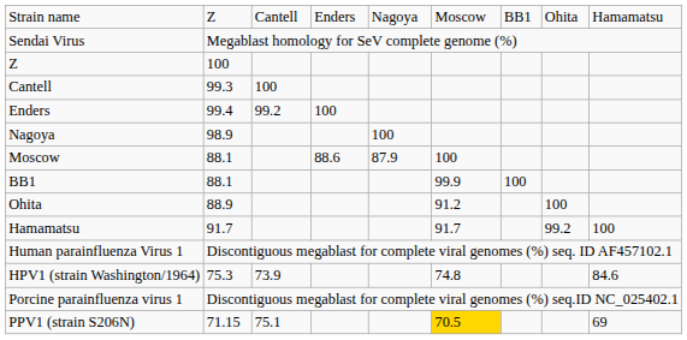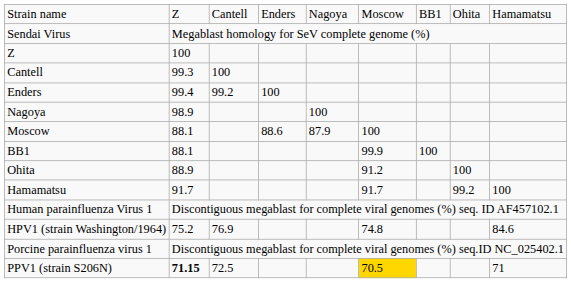HPV1 (strain Washington/1964) | column 2: 75.3 -> 75.2
HPV1 (strain Washington/1964) | column 3: 73.9 -> 76.9
PPV1 (strain S206N) | column 2: normal -> bold
PPV1 (strain S206N) | column 3: 75.1 -> 72.5
PPV1 (strain S206N) | column 9: 69 -> 71
